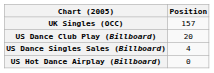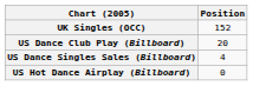UK Singles (OCC) | Position: 157 -> 152
